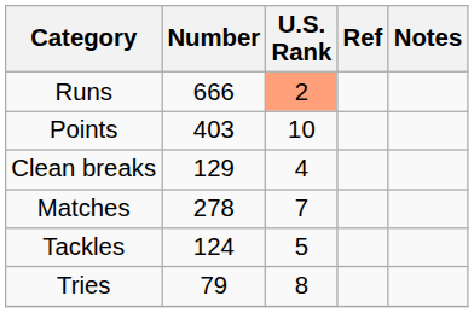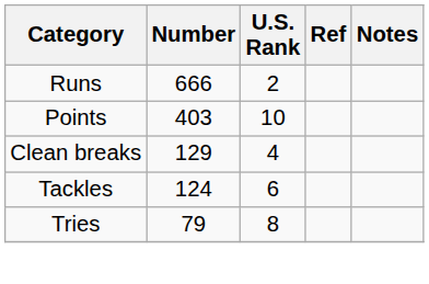Runs | U.S. Rank: lightsalmon background -> no background
- row: Matches | 278 | 7
Tackles | U.S. Rank: 5 -> 6
